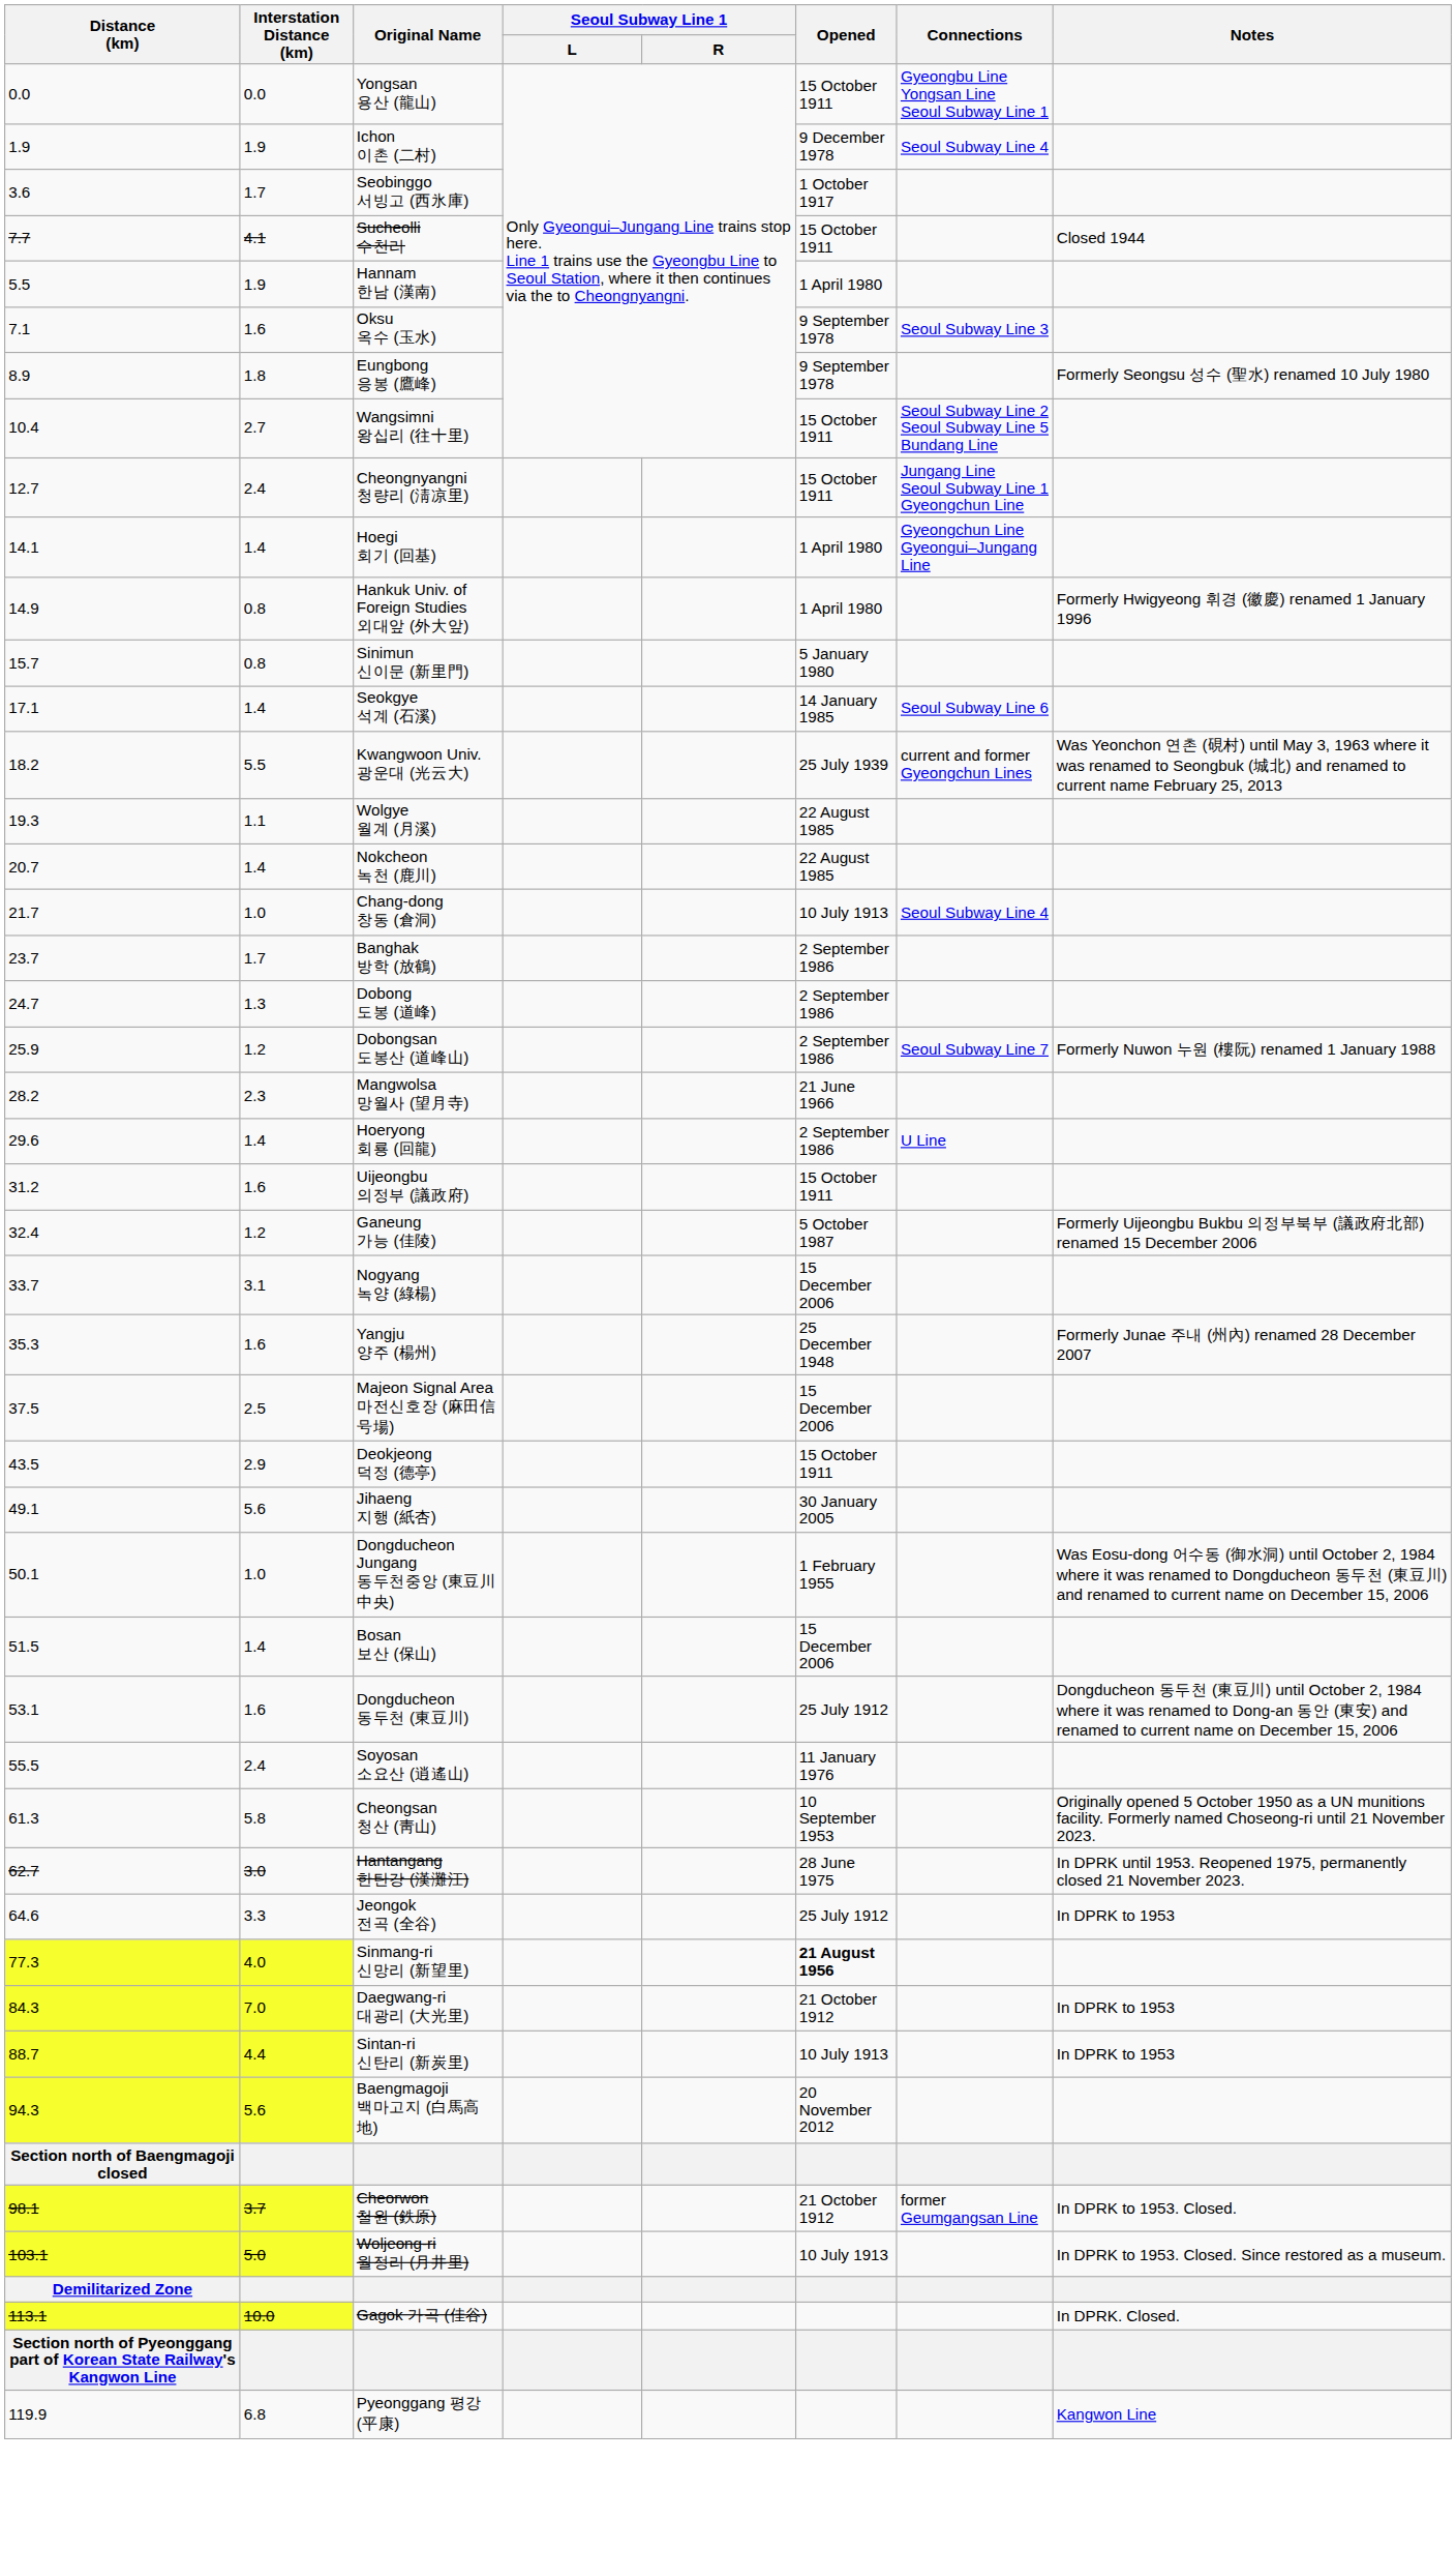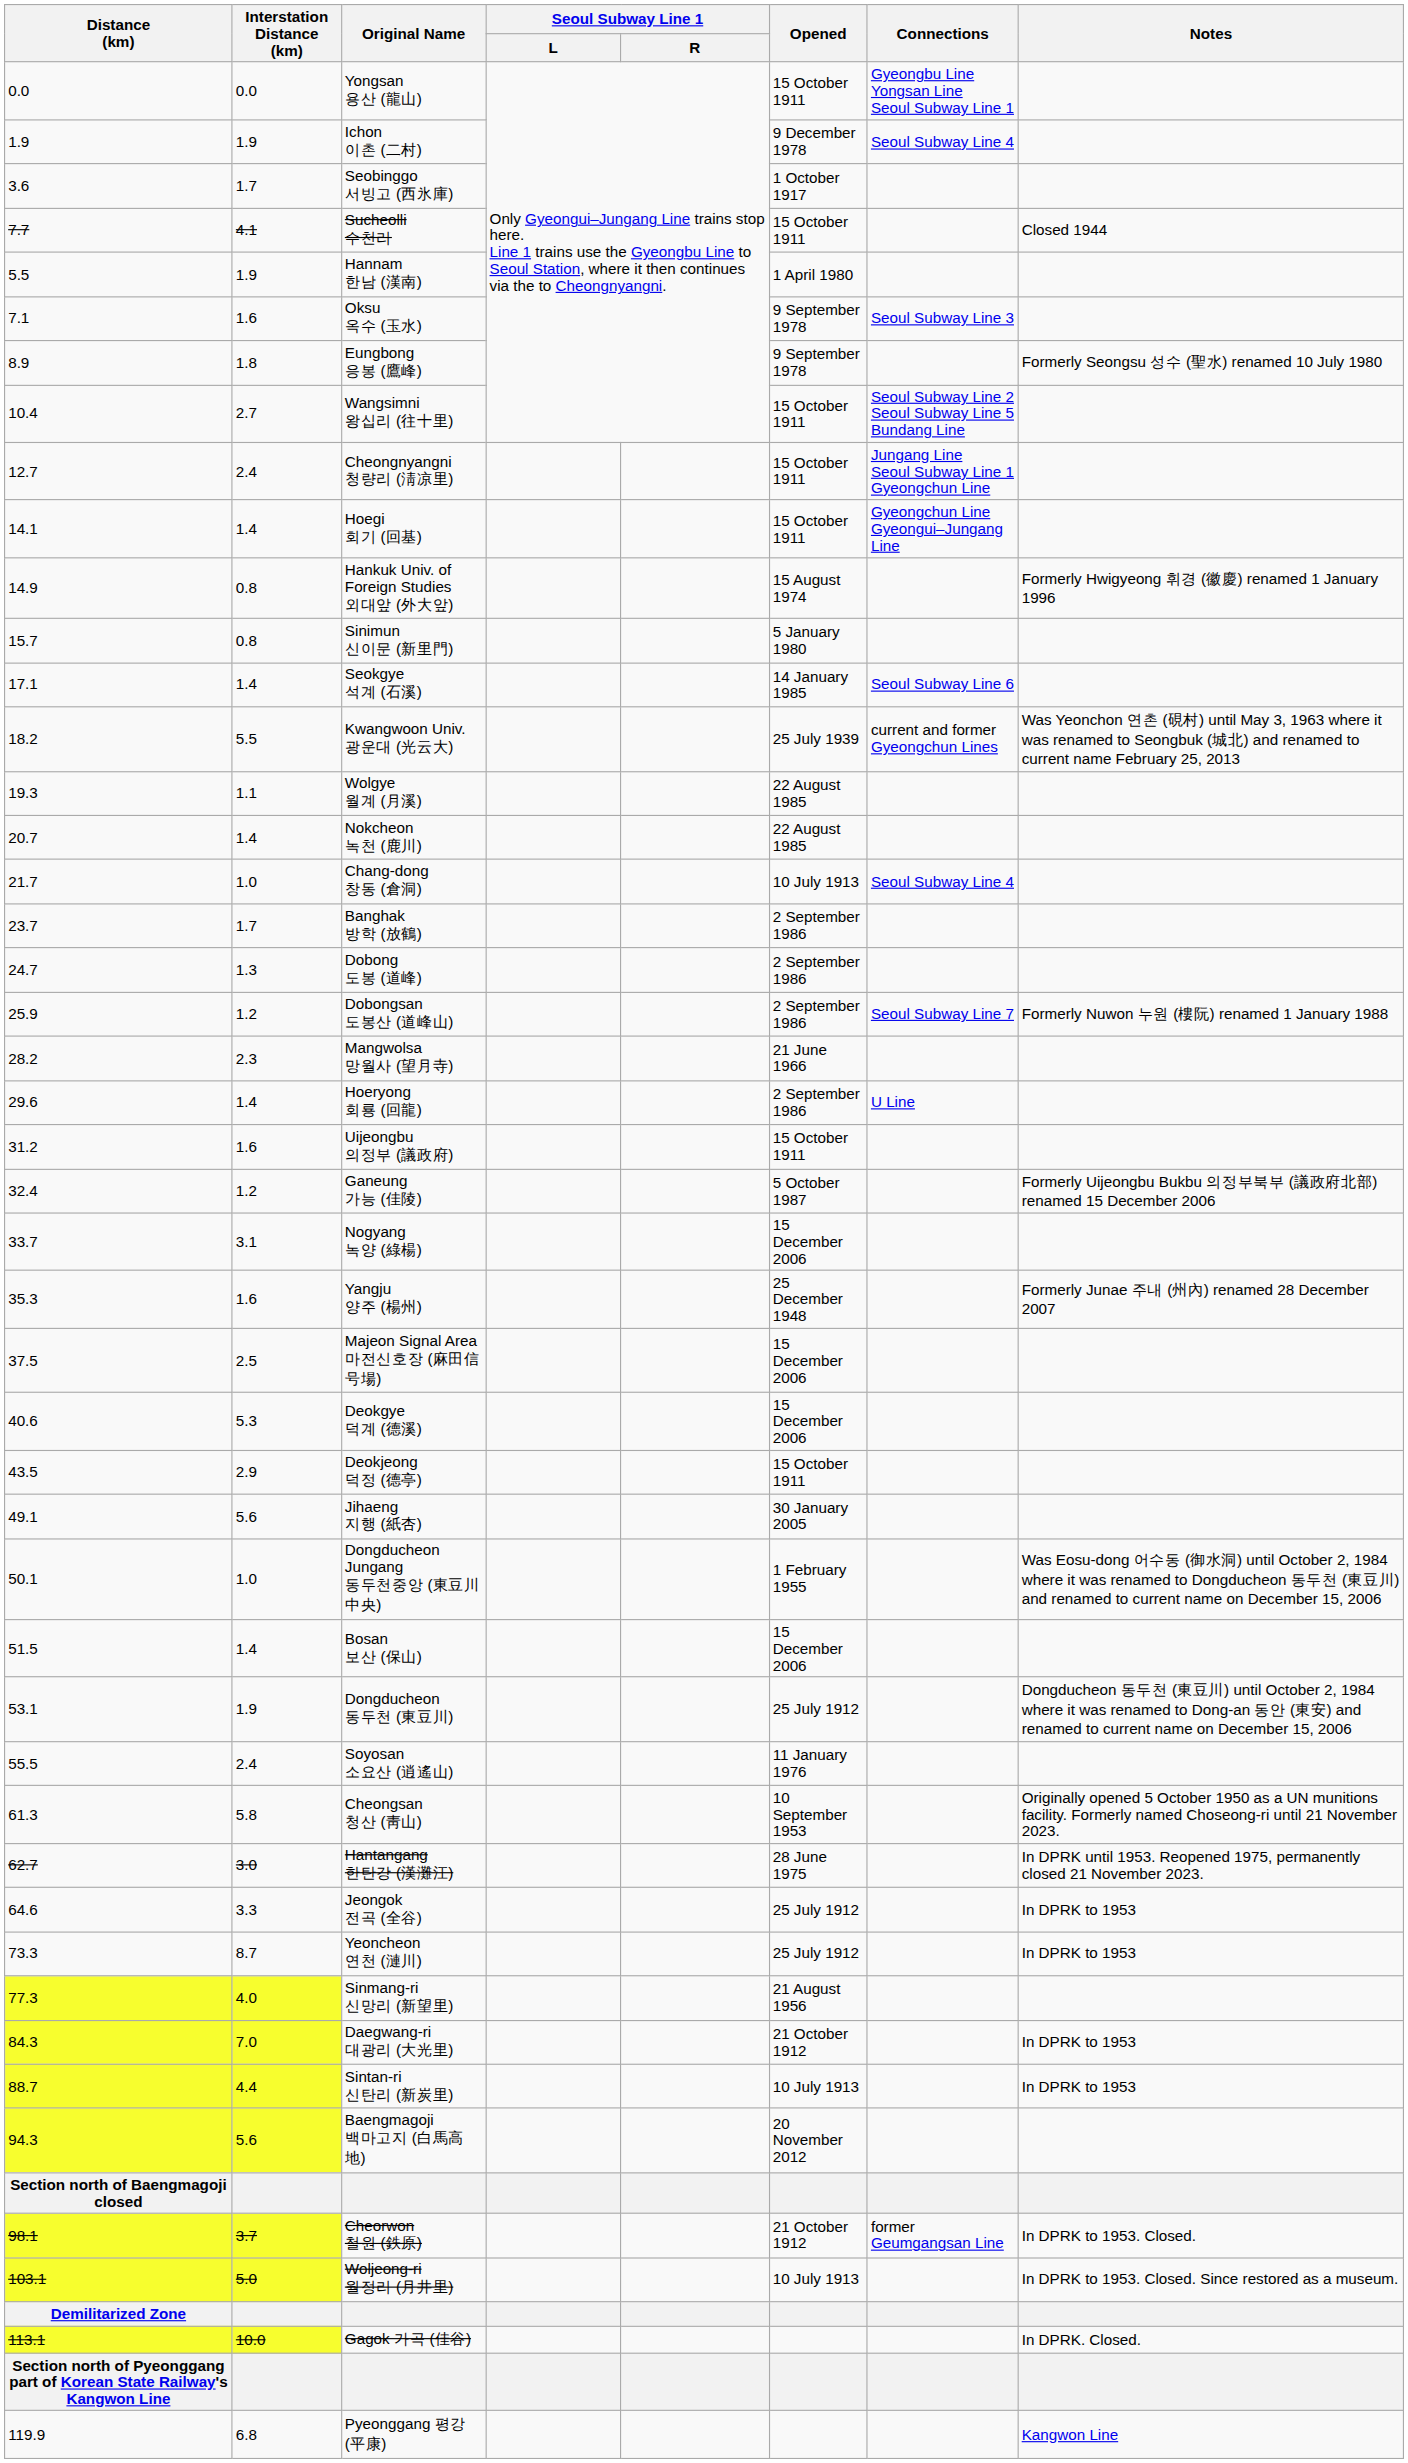Hoegi 회기 (回基) | Opened: 1 April 1980 -> 15 October 1911
Hankuk Univ. of Foreign Studies 외대앞 (外大앞) | Opened: 1 April 1980 -> 15 August 1974
+ row: 40.6 | 5.3 | Deokgye 덕계 (德溪) | 15 December 2006
Dongducheon 동두천 (東豆川) | Interstation Distance (km): 1.6 -> 1.9
+ row: 73.3 | 8.7 | Yeoncheon 연천 (漣川) | 25 July 1912 | In DPRK to 1953
Sinmang-ri 신망리 (新望里) | Opened: bold -> normal
